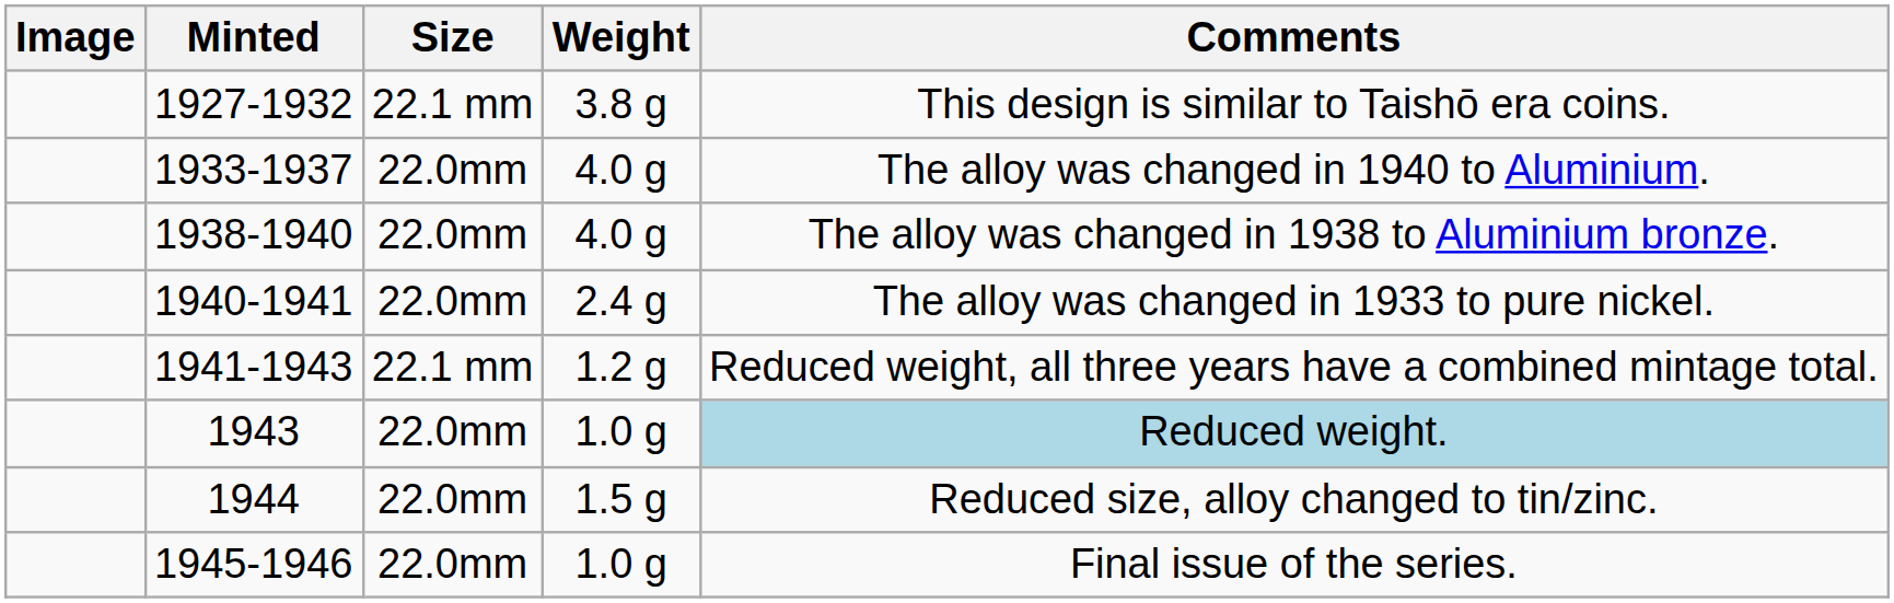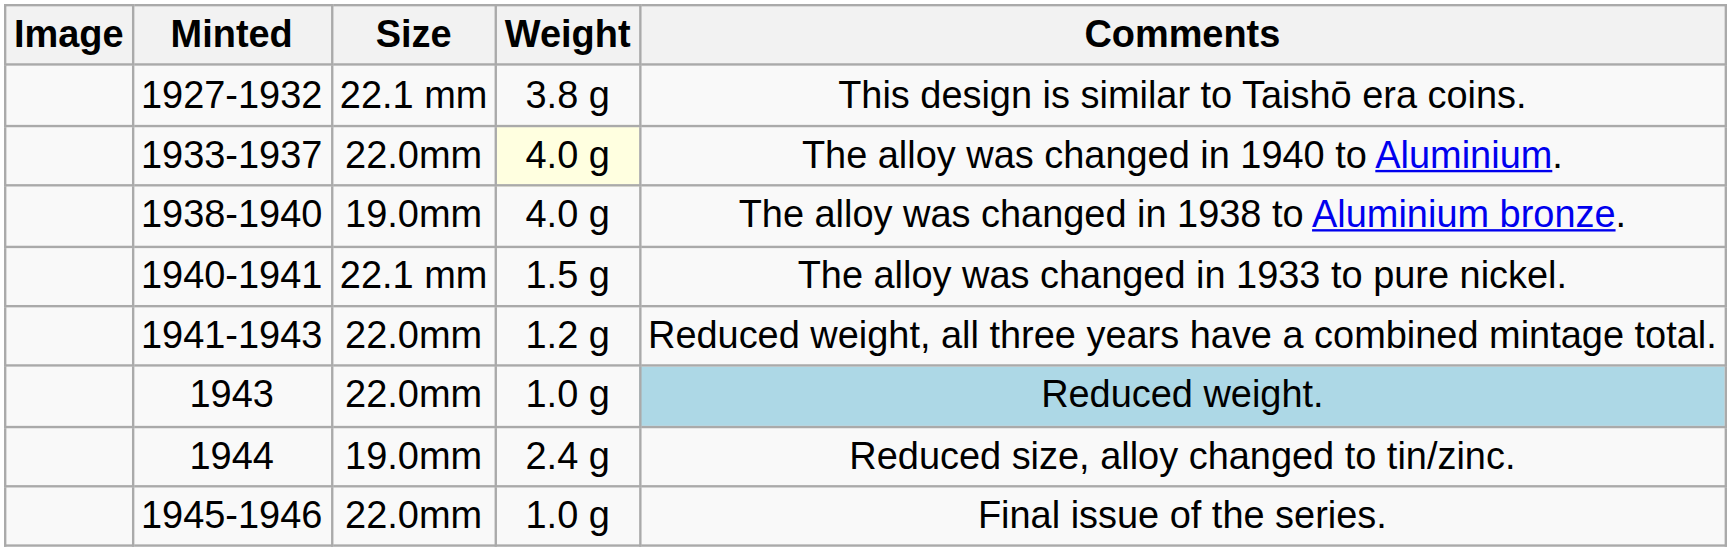1933-1937 | Weight: no background -> lightyellow background
1938-1940 | Size: 22.0mm -> 19.0mm
1940-1941 | Size: 22.0mm -> 22.1 mm
1940-1941 | Weight: 2.4 g -> 1.5 g
1941-1943 | Size: 22.1 mm -> 22.0mm
1944 | Size: 22.0mm -> 19.0mm
1944 | Weight: 1.5 g -> 2.4 g
